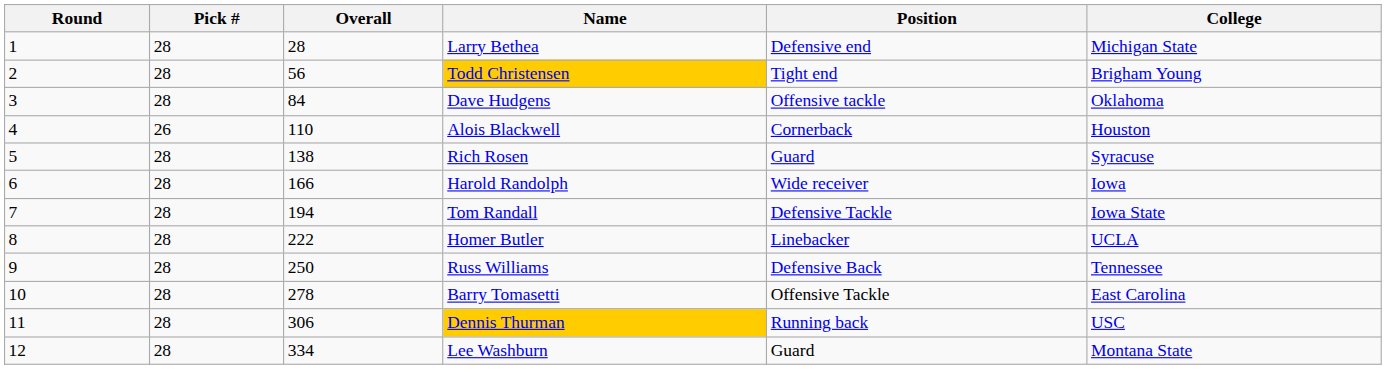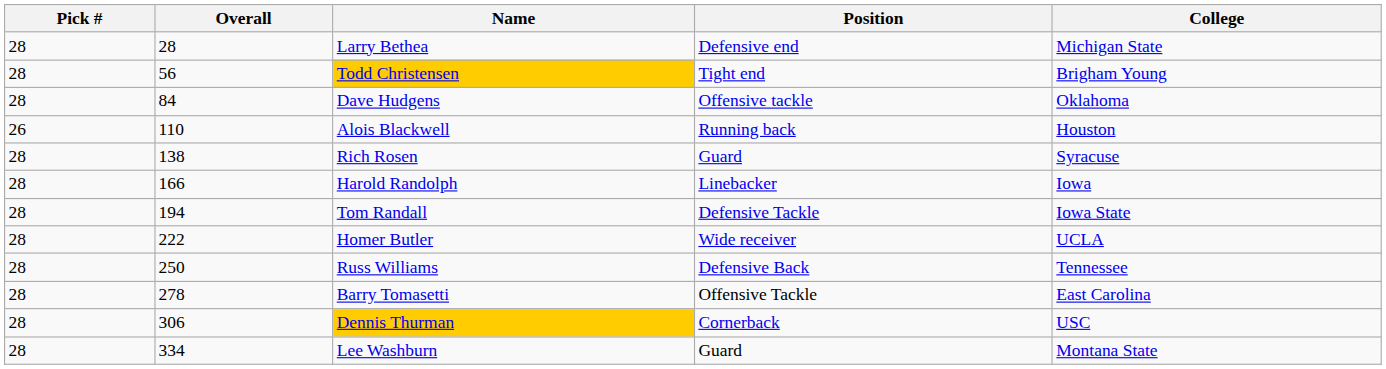- column: Round | 1 | 2 | 3 | 4 | 5 | 6 | 7 | 8 | 9 | 10 | 11 | 12
Alois Blackwell | Position: Cornerback -> Running back
Harold Randolph | Position: Wide receiver -> Linebacker
Homer Butler | Position: Linebacker -> Wide receiver
Dennis Thurman | Position: Running back -> Cornerback
